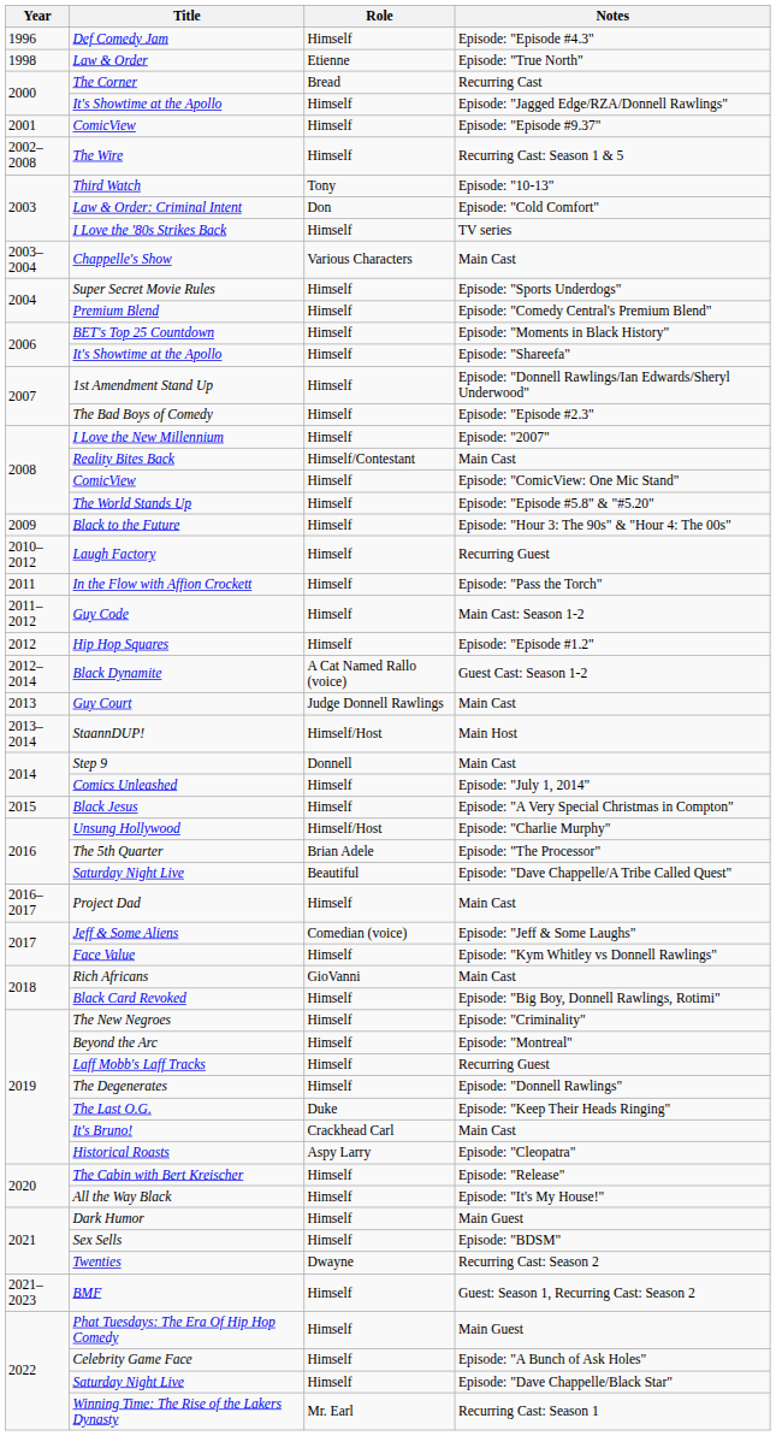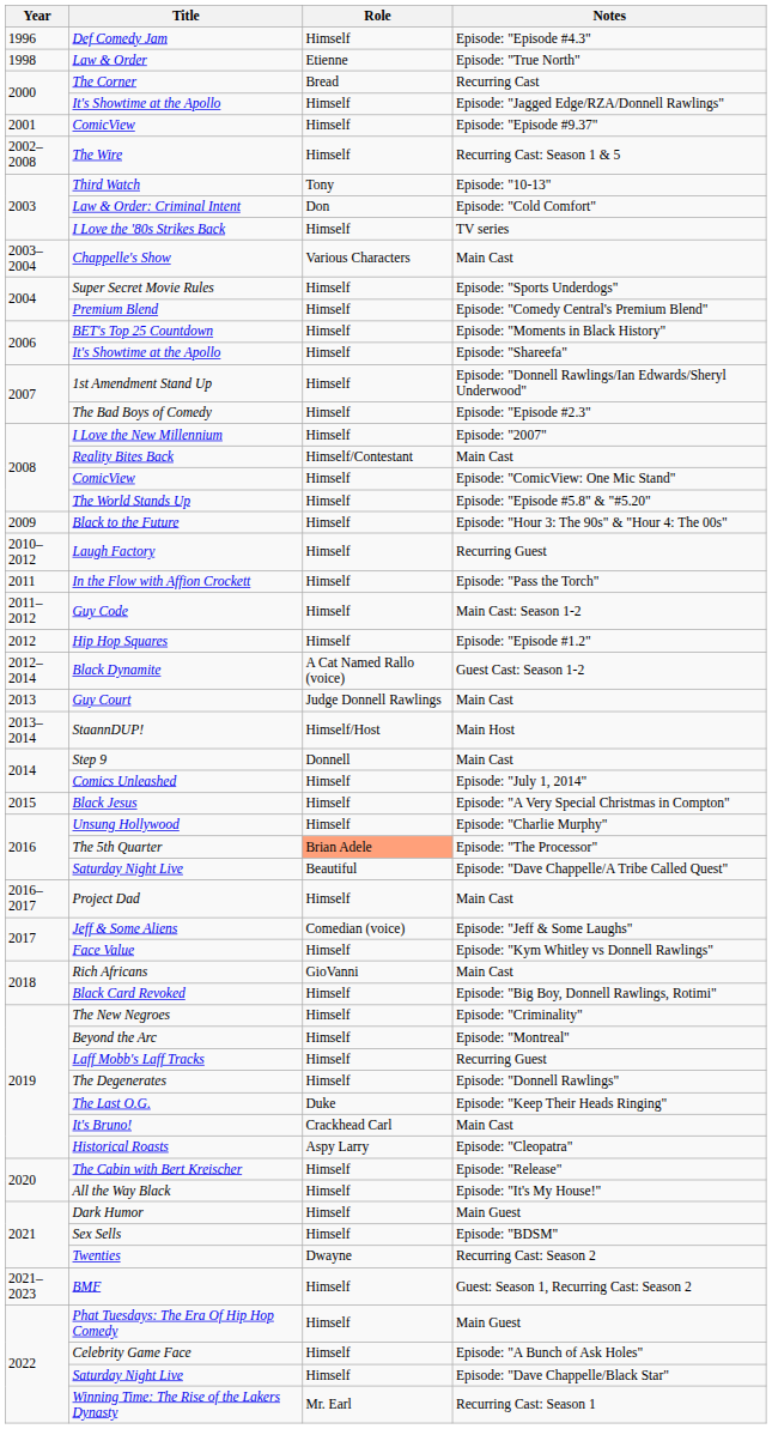Unsung Hollywood | Role: Himself/Host -> Himself
The 5th Quarter | Role: no background -> lightsalmon background
